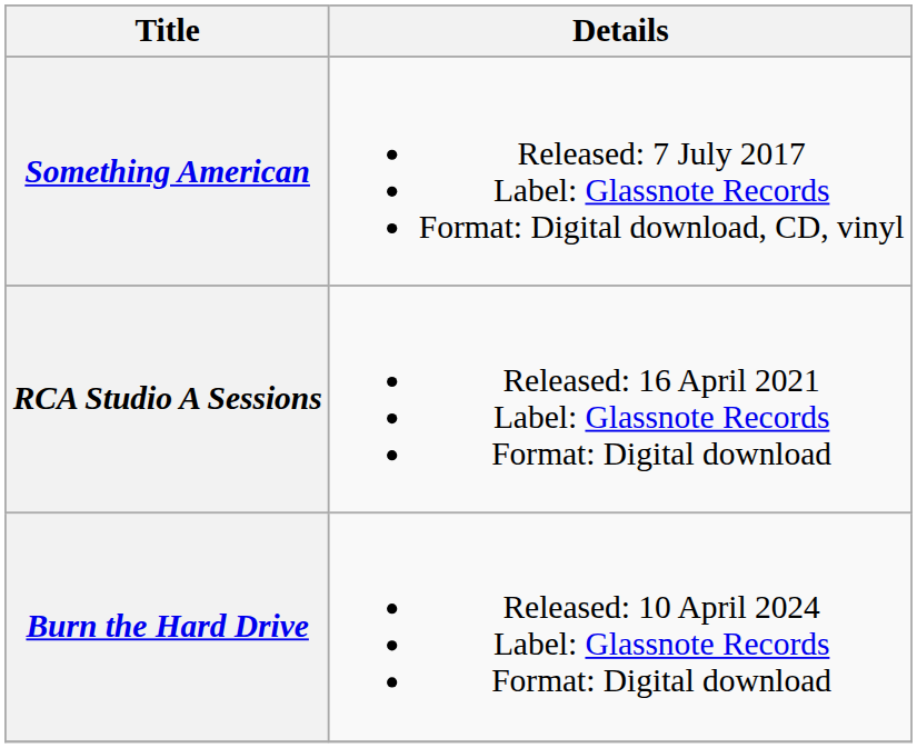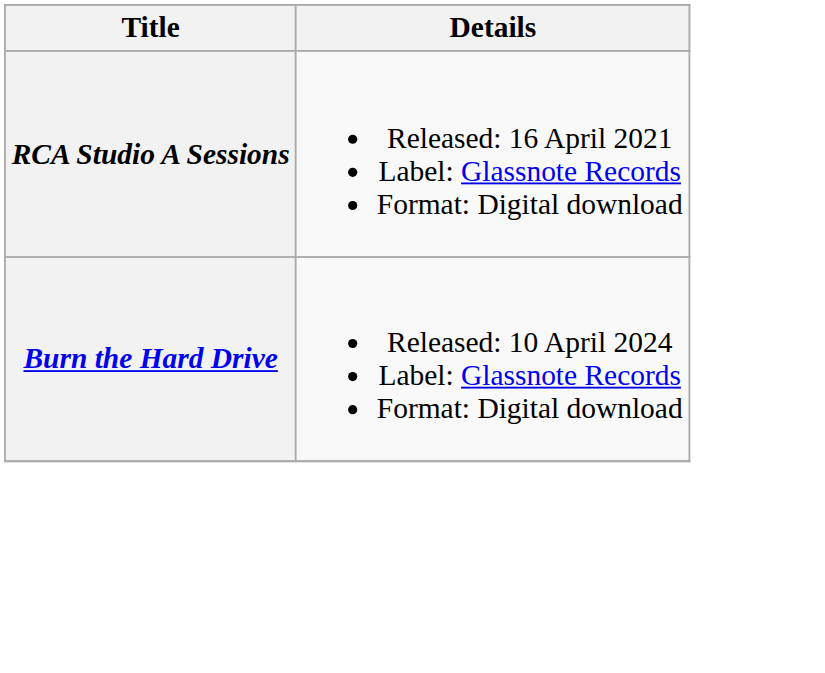- row: Something American | Released: 7 July 2017 Label: Glassnote Records Format: Digital download, CD, vinyl
